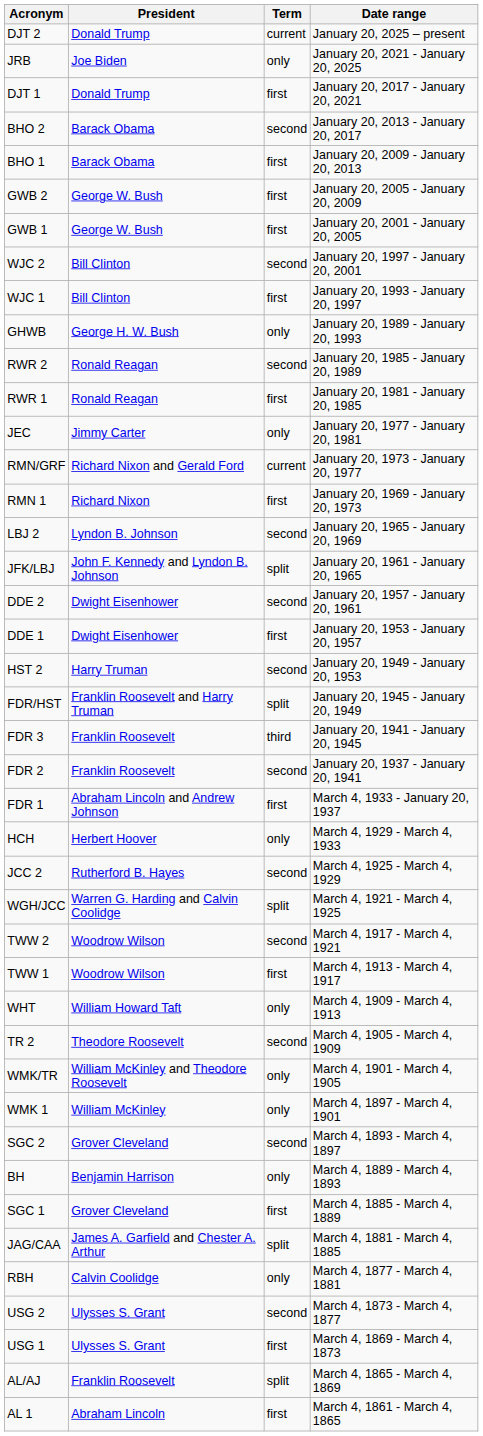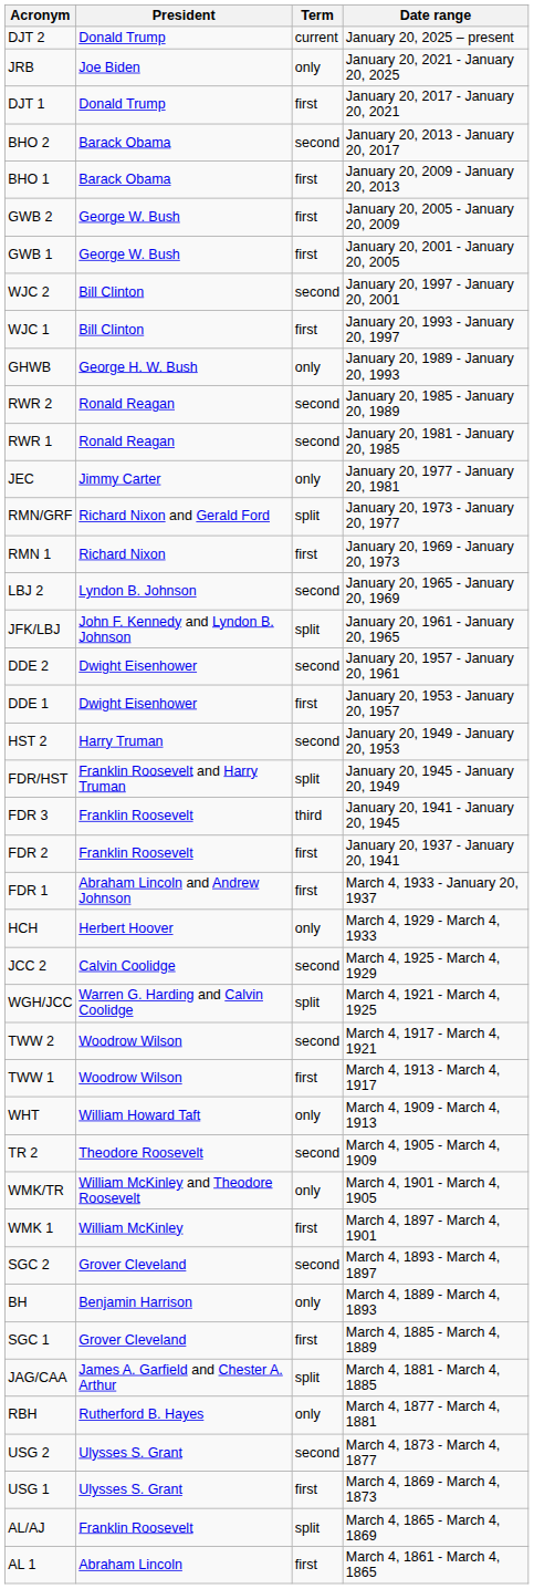RWR 1 | Term: first -> second
RMN/GRF | Term: current -> split
FDR 2 | Term: second -> first
JCC 2 | President: Rutherford B. Hayes -> Calvin Coolidge
WMK 1 | Term: only -> first
RBH | President: Calvin Coolidge -> Rutherford B. Hayes
